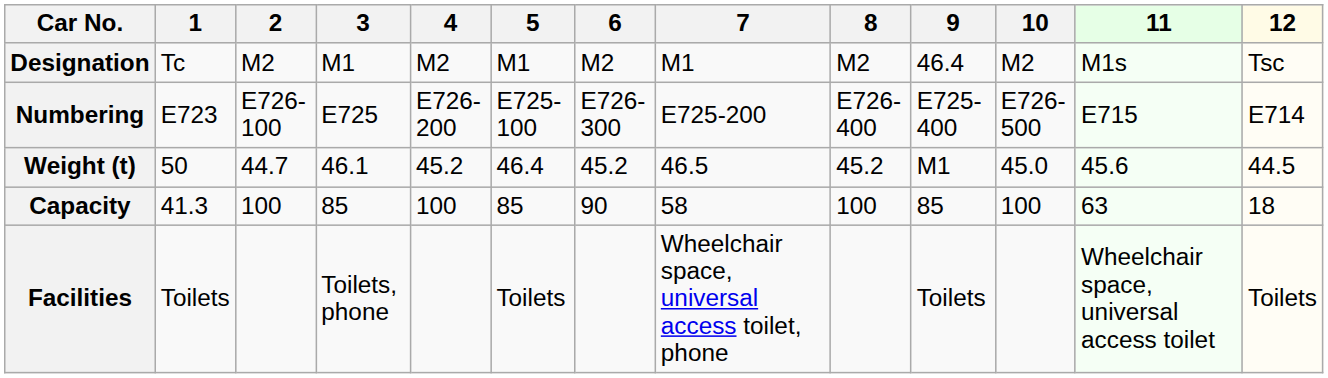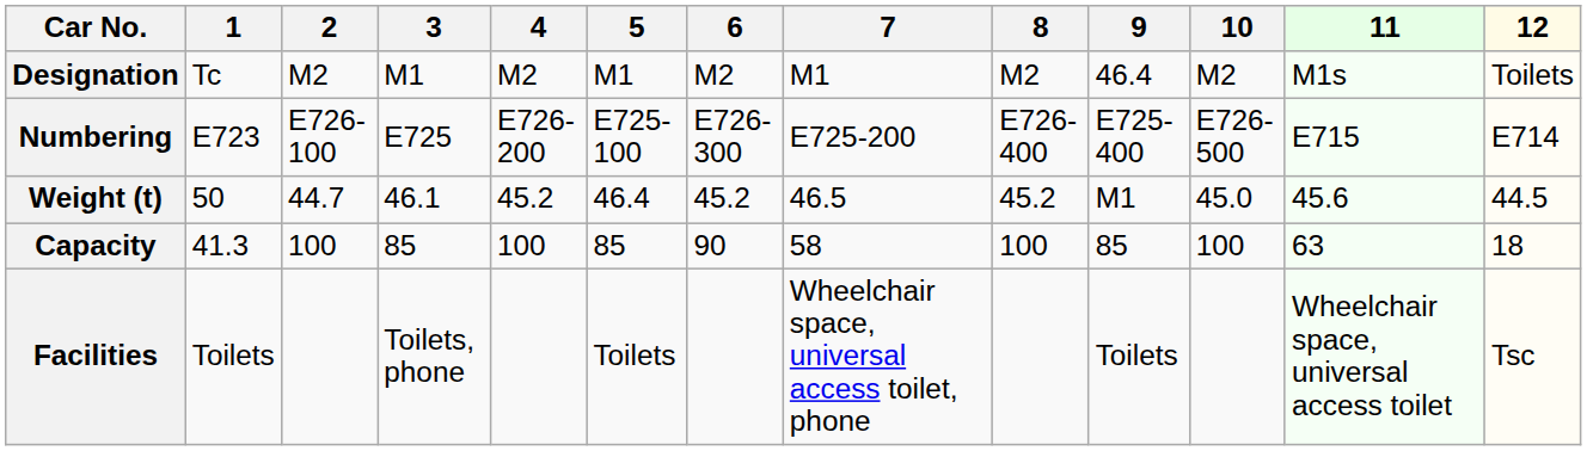Designation | 12: Tsc -> Toilets
Facilities | 12: Toilets -> Tsc
